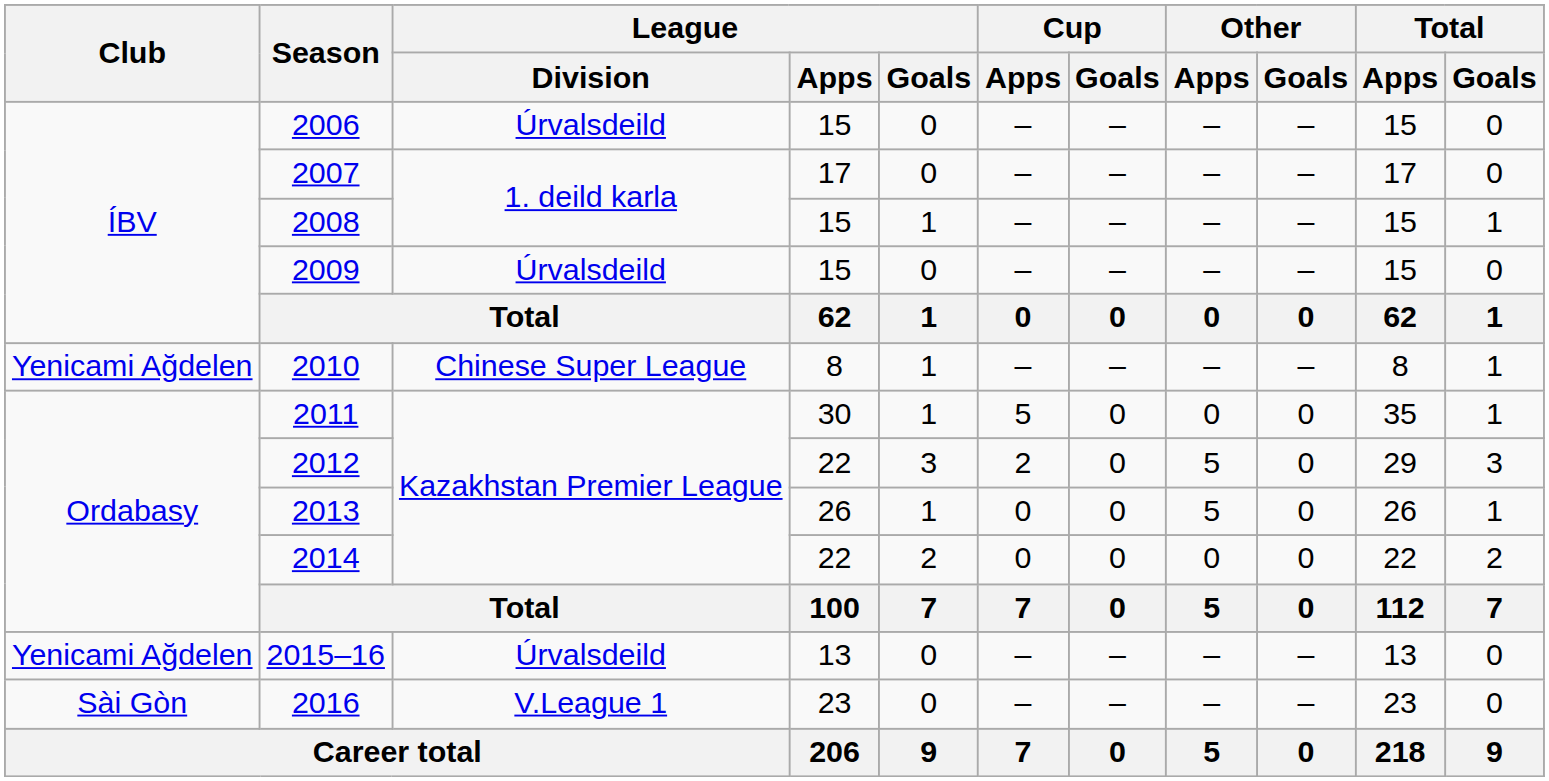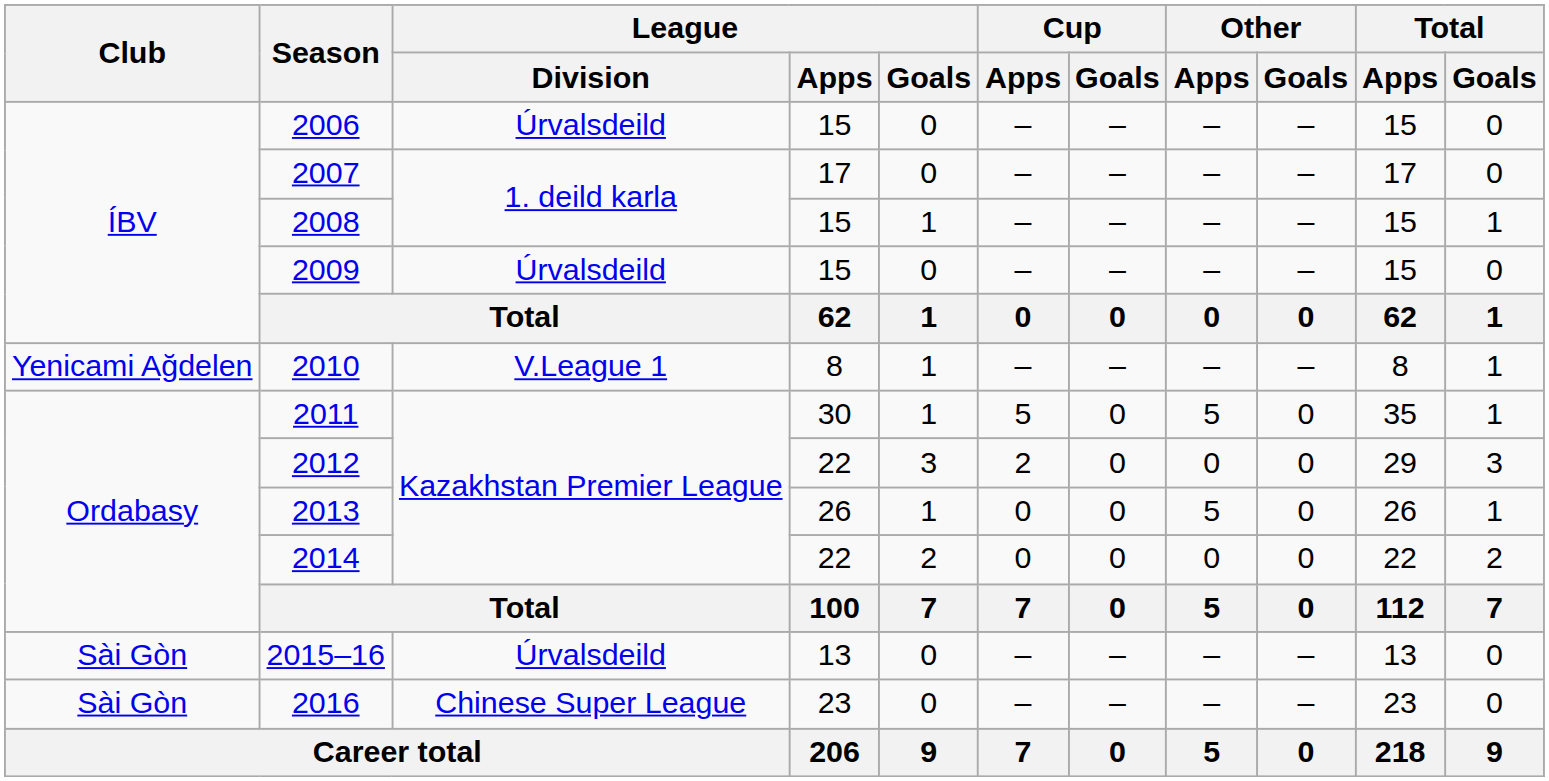2010 | League / Division: Chinese Super League -> V.League 1
2011 | Other / Apps: 0 -> 5
2012 | Other / Apps: 5 -> 0
2015–16 | Club: Yenicami Ağdelen -> Sài Gòn
2016 | League / Division: V.League 1 -> Chinese Super League
